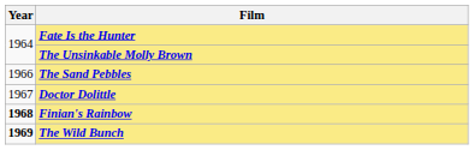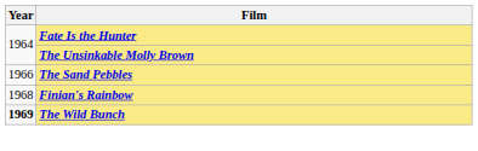- row: 1967 | Doctor Dolittle
Finian's Rainbow | Year: bold -> normal
